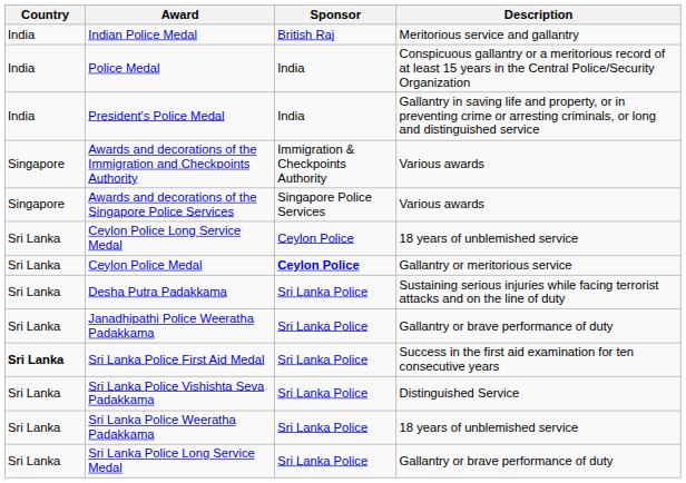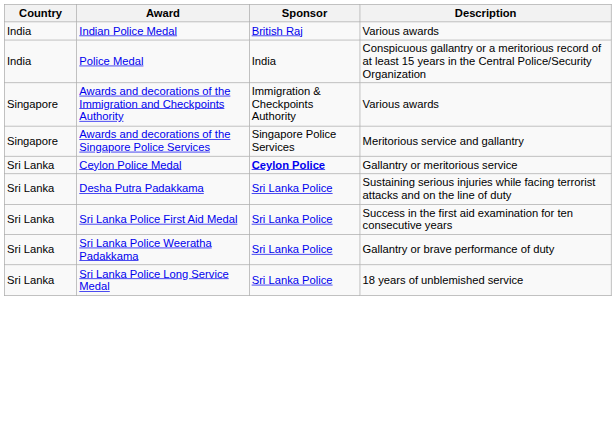Indian Police Medal | Description: Meritorious service and gallantry -> Various awards
- row: India | President's Police Medal | India | Gallantry in saving life and property, or in preventing crime or arresting criminals, or long and distinguished service
Awards and decorations of the Singapore Police Services | Description: Various awards -> Meritorious service and gallantry
- row: Sri Lanka | Ceylon Police Long Service Medal | Ceylon Police | 18 years of unblemished service
- row: Sri Lanka | Janadhipathi Police Weeratha Padakkama | Sri Lanka Police | Gallantry or brave performance of duty
Sri Lanka Police First Aid Medal | Country: bold -> normal
- row: Sri Lanka | Sri Lanka Police Vishishta Seva Padakkama | Sri Lanka Police | Distinguished Service
Sri Lanka Police Weeratha Padakkama | Description: 18 years of unblemished service -> Gallantry or brave performance of duty
Sri Lanka Police Long Service Medal | Description: Gallantry or brave performance of duty -> 18 years of unblemished service
